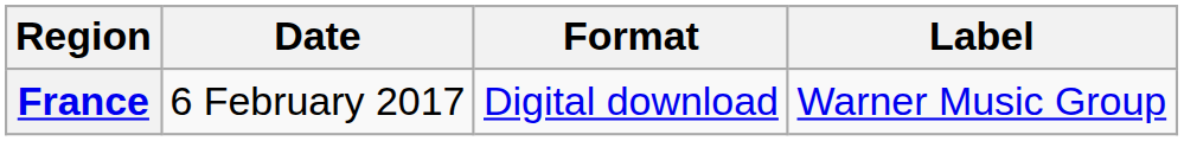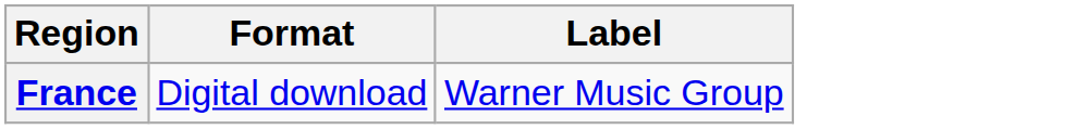- column: Date | 6 February 2017
